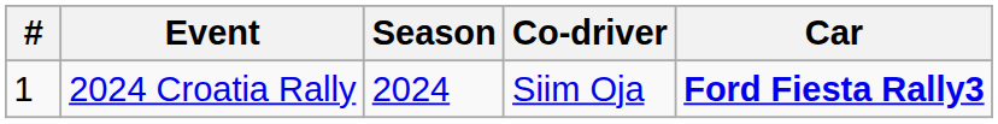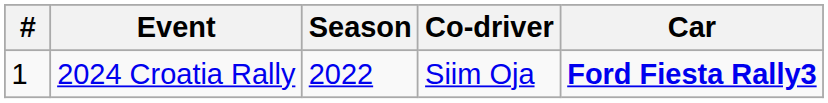2024 Croatia Rally | Season: 2024 -> 2022
